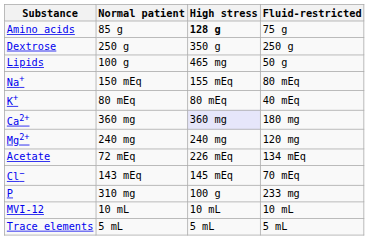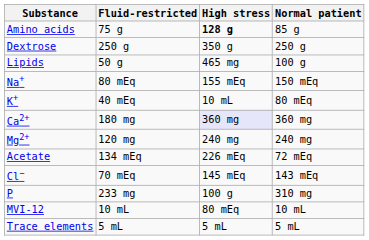columns swapped: Normal patient <-> Fluid-restricted
K+ | High stress: 80 mEq -> 10 mL
MVI-12 | High stress: 10 mL -> 80 mEq
